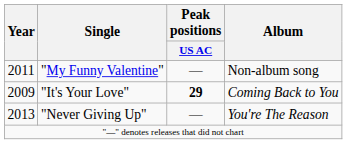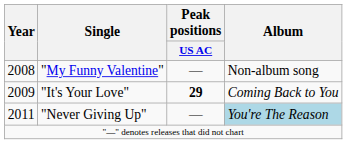"My Funny Valentine" | Year: 2011 -> 2008
"Never Giving Up" | Year: 2013 -> 2011
"Never Giving Up" | Album: no background -> lightblue background
